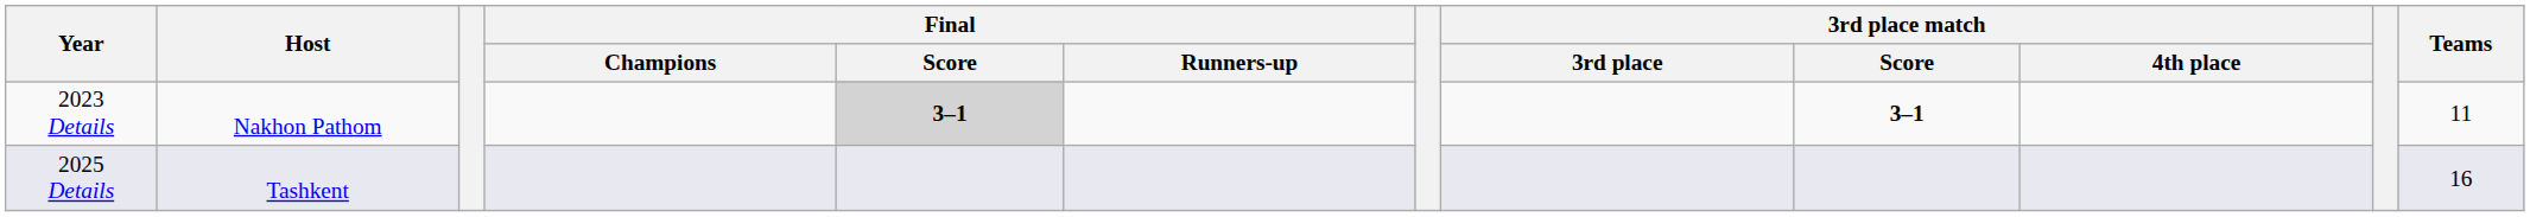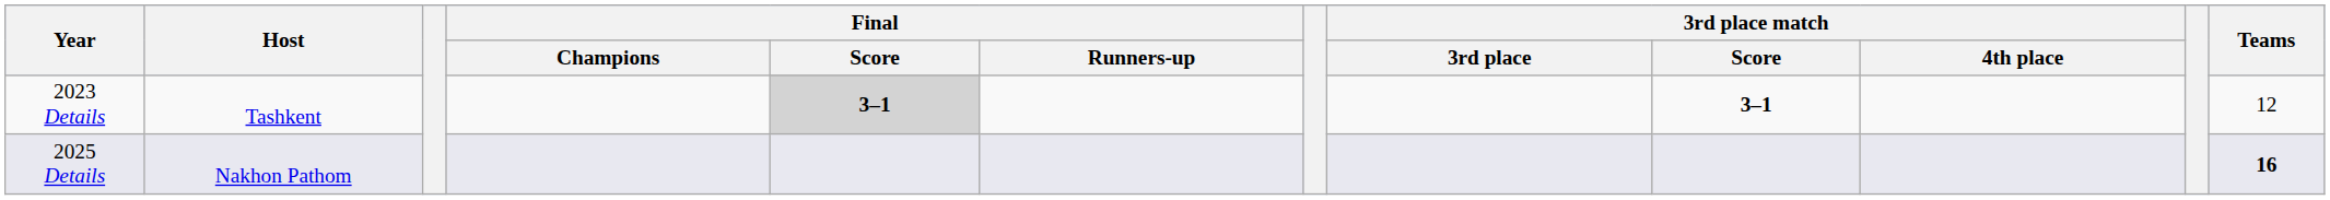2023 Details | Host: Nakhon Pathom -> Tashkent
2023 Details | Teams: 11 -> 12
2025 Details | Host: Tashkent -> Nakhon Pathom
2025 Details | Teams: normal -> bold
